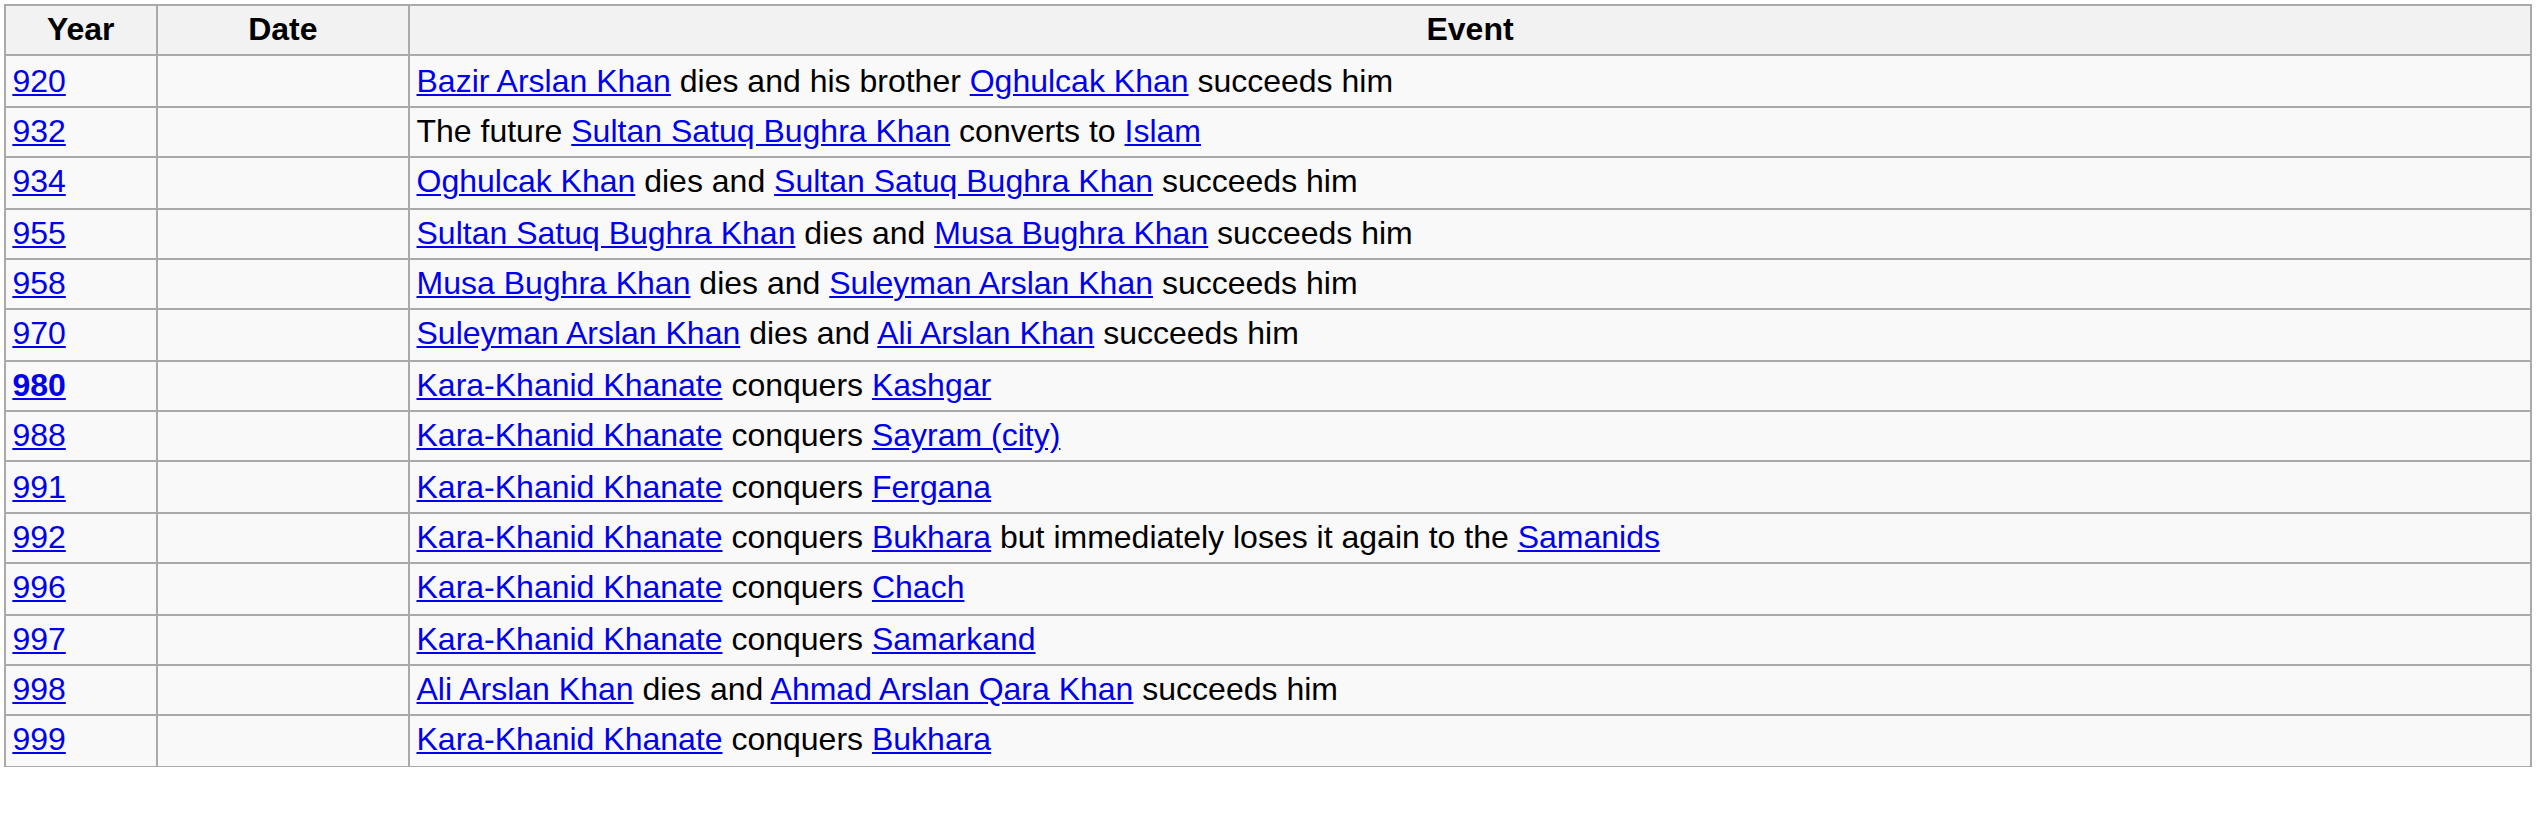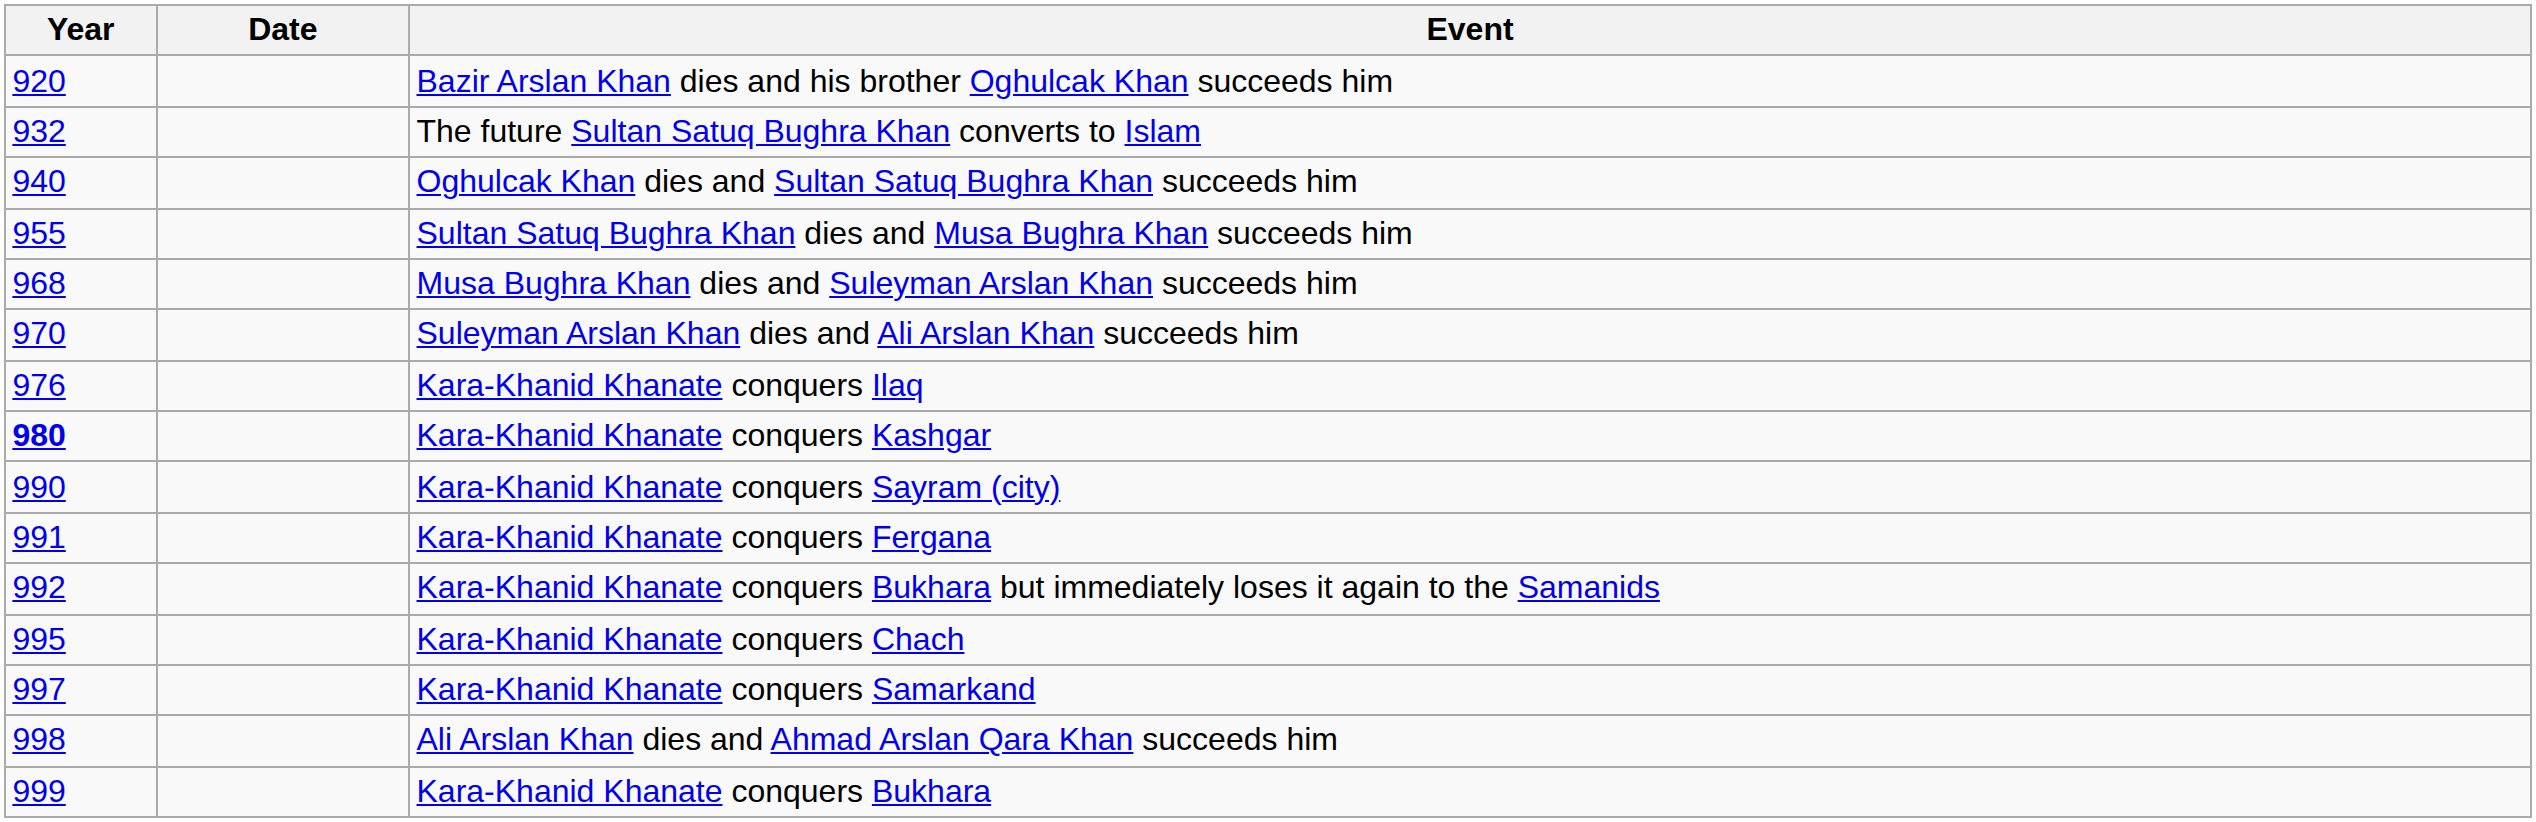Oghulcak Khan dies and Sultan Satuq Bughra Khan succeeds him | Year: 934 -> 940
Musa Bughra Khan dies and Suleyman Arslan Khan succeeds him | Year: 958 -> 968
+ row: 976 | Kara-Khanid Khanate conquers Ilaq
Kara-Khanid Khanate conquers Sayram (city) | Year: 988 -> 990
Kara-Khanid Khanate conquers Chach | Year: 996 -> 995
